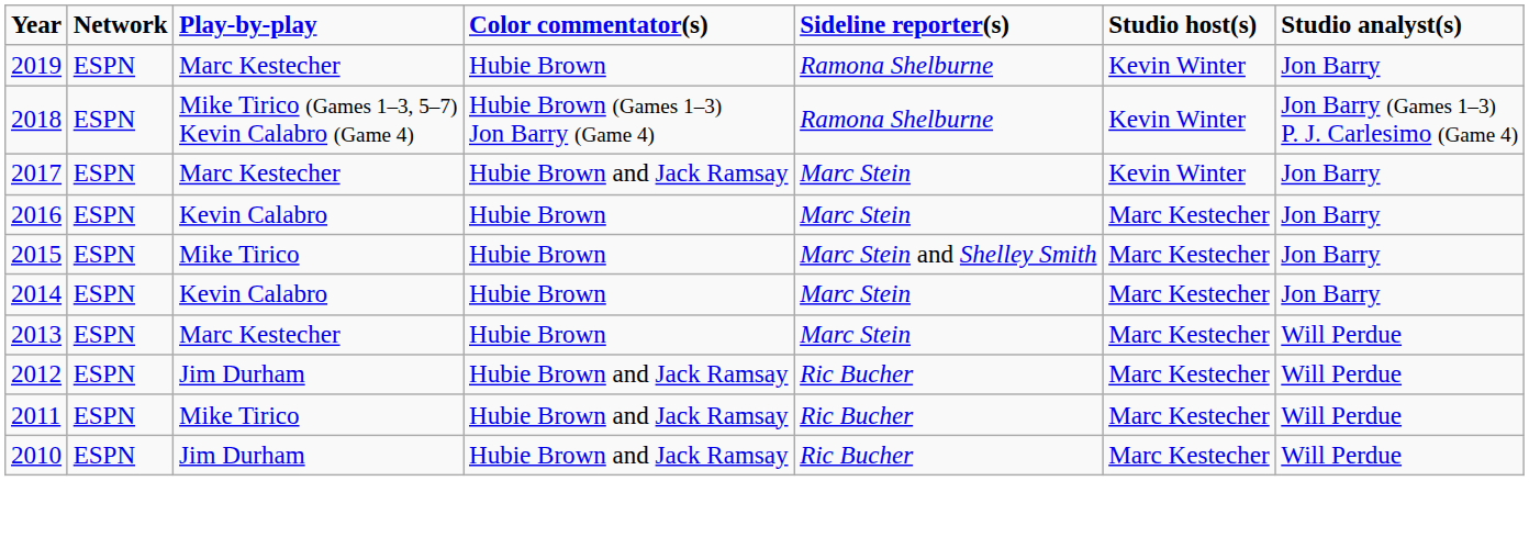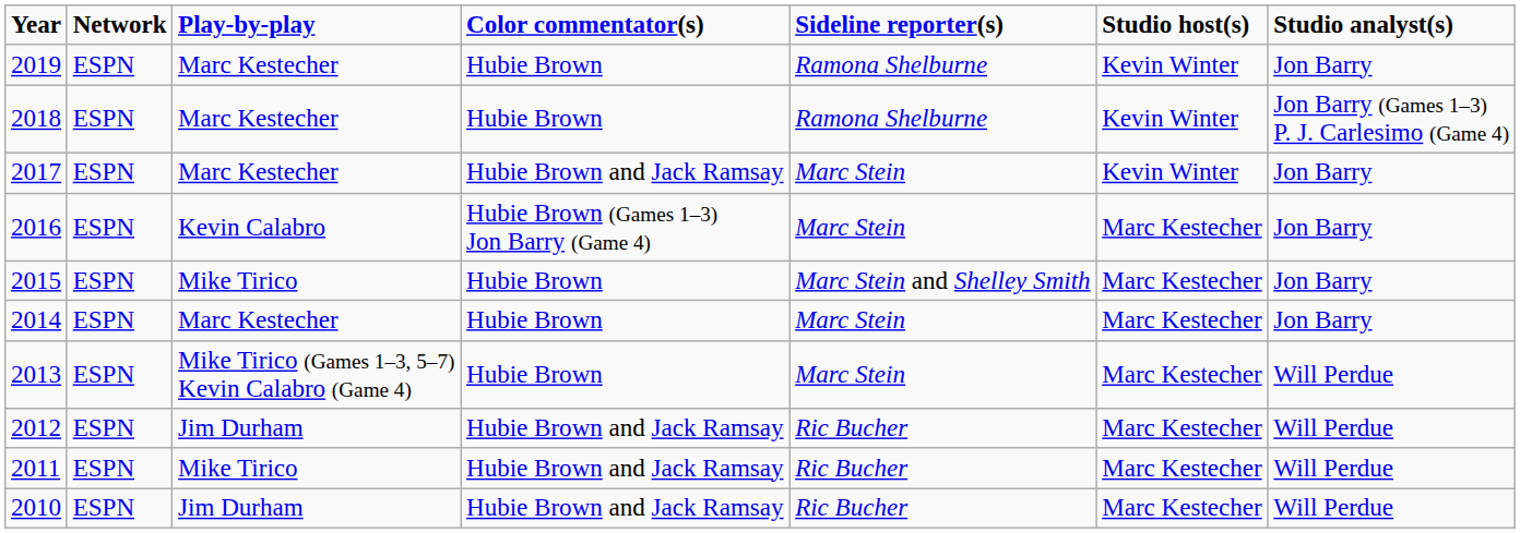2018 | Play-by-play: Mike Tirico (Games 1–3, 5–7) Kevin Calabro (Game 4) -> Marc Kestecher
2018 | Color commentator(s): Hubie Brown (Games 1–3) Jon Barry (Game 4) -> Hubie Brown
2016 | Color commentator(s): Hubie Brown -> Hubie Brown (Games 1–3) Jon Barry (Game 4)
2014 | Play-by-play: Kevin Calabro -> Marc Kestecher
2013 | Play-by-play: Marc Kestecher -> Mike Tirico (Games 1–3, 5–7) Kevin Calabro (Game 4)
